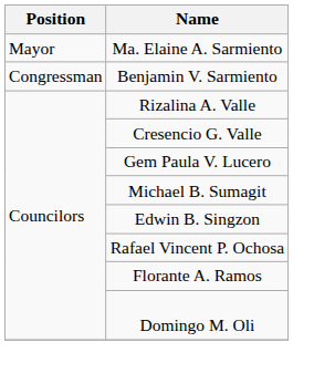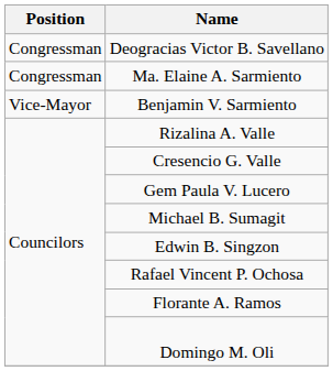+ row: Congressman | Deogracias Victor B. Savellano
Ma. Elaine A. Sarmiento | Position: Mayor -> Congressman
Benjamin V. Sarmiento | Position: Congressman -> Vice-Mayor
